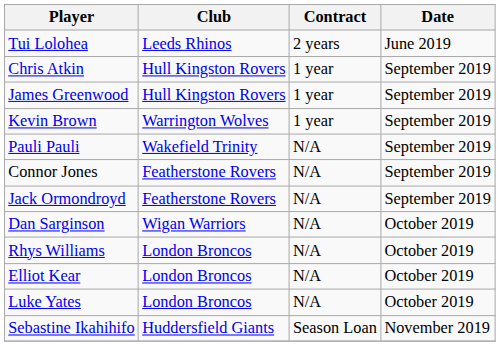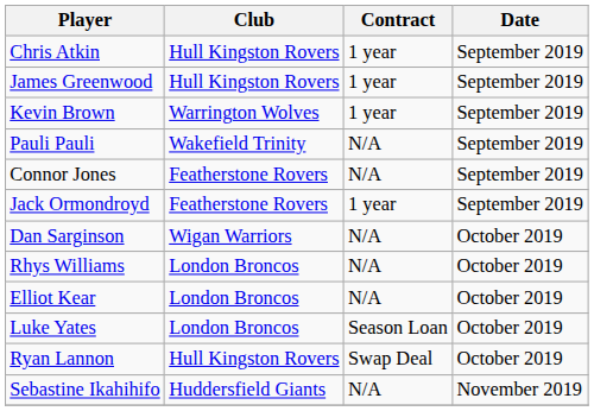- row: Tui Lolohea | Leeds Rhinos | 2 years | June 2019
Jack Ormondroyd | Contract: N/A -> 1 year
Luke Yates | Contract: N/A -> Season Loan
+ row: Ryan Lannon | Hull Kingston Rovers | Swap Deal | October 2019
Sebastine Ikahihifo | Contract: Season Loan -> N/A
